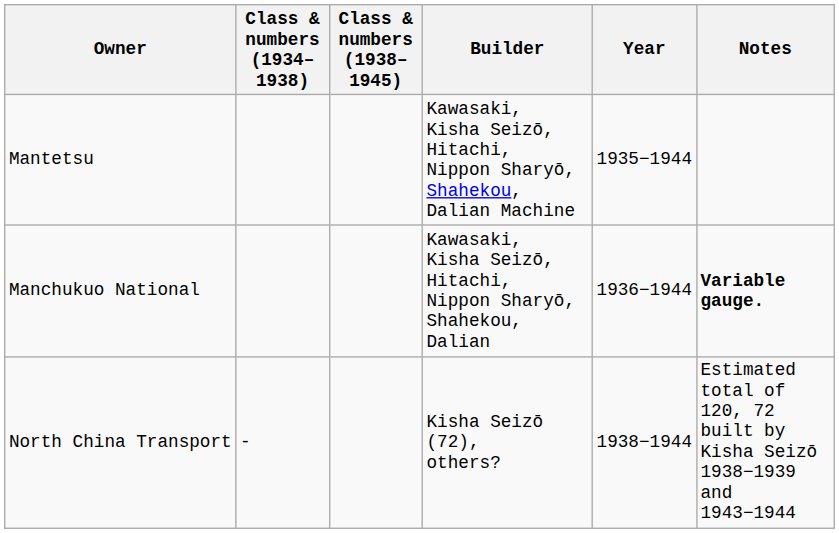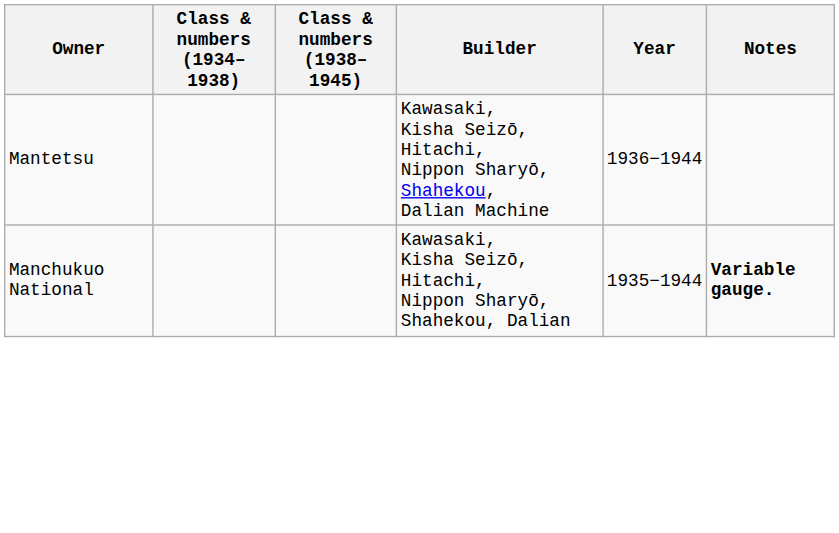Mantetsu | Year: 1935−1944 -> 1936−1944
Manchukuo National | Year: 1936−1944 -> 1935−1944
- row: North China Transport | - | Kisha Seizō (72), others? | 1938−1944 | Estimated total of 120, 72 built by Kisha Seizō 1938−1939 and 1943−1944
